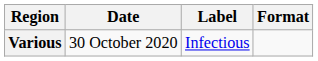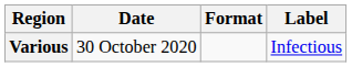columns swapped: Format <-> Label
